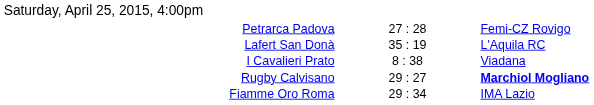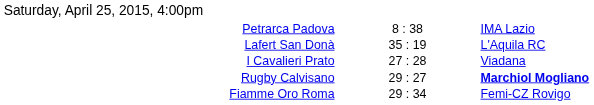Petrarca Padova | column 2: 27 : 28 -> 8 : 38
Petrarca Padova | column 3: Femi-CZ Rovigo -> IMA Lazio
I Cavalieri Prato | column 2: 8 : 38 -> 27 : 28
Fiamme Oro Roma | column 3: IMA Lazio -> Femi-CZ Rovigo
